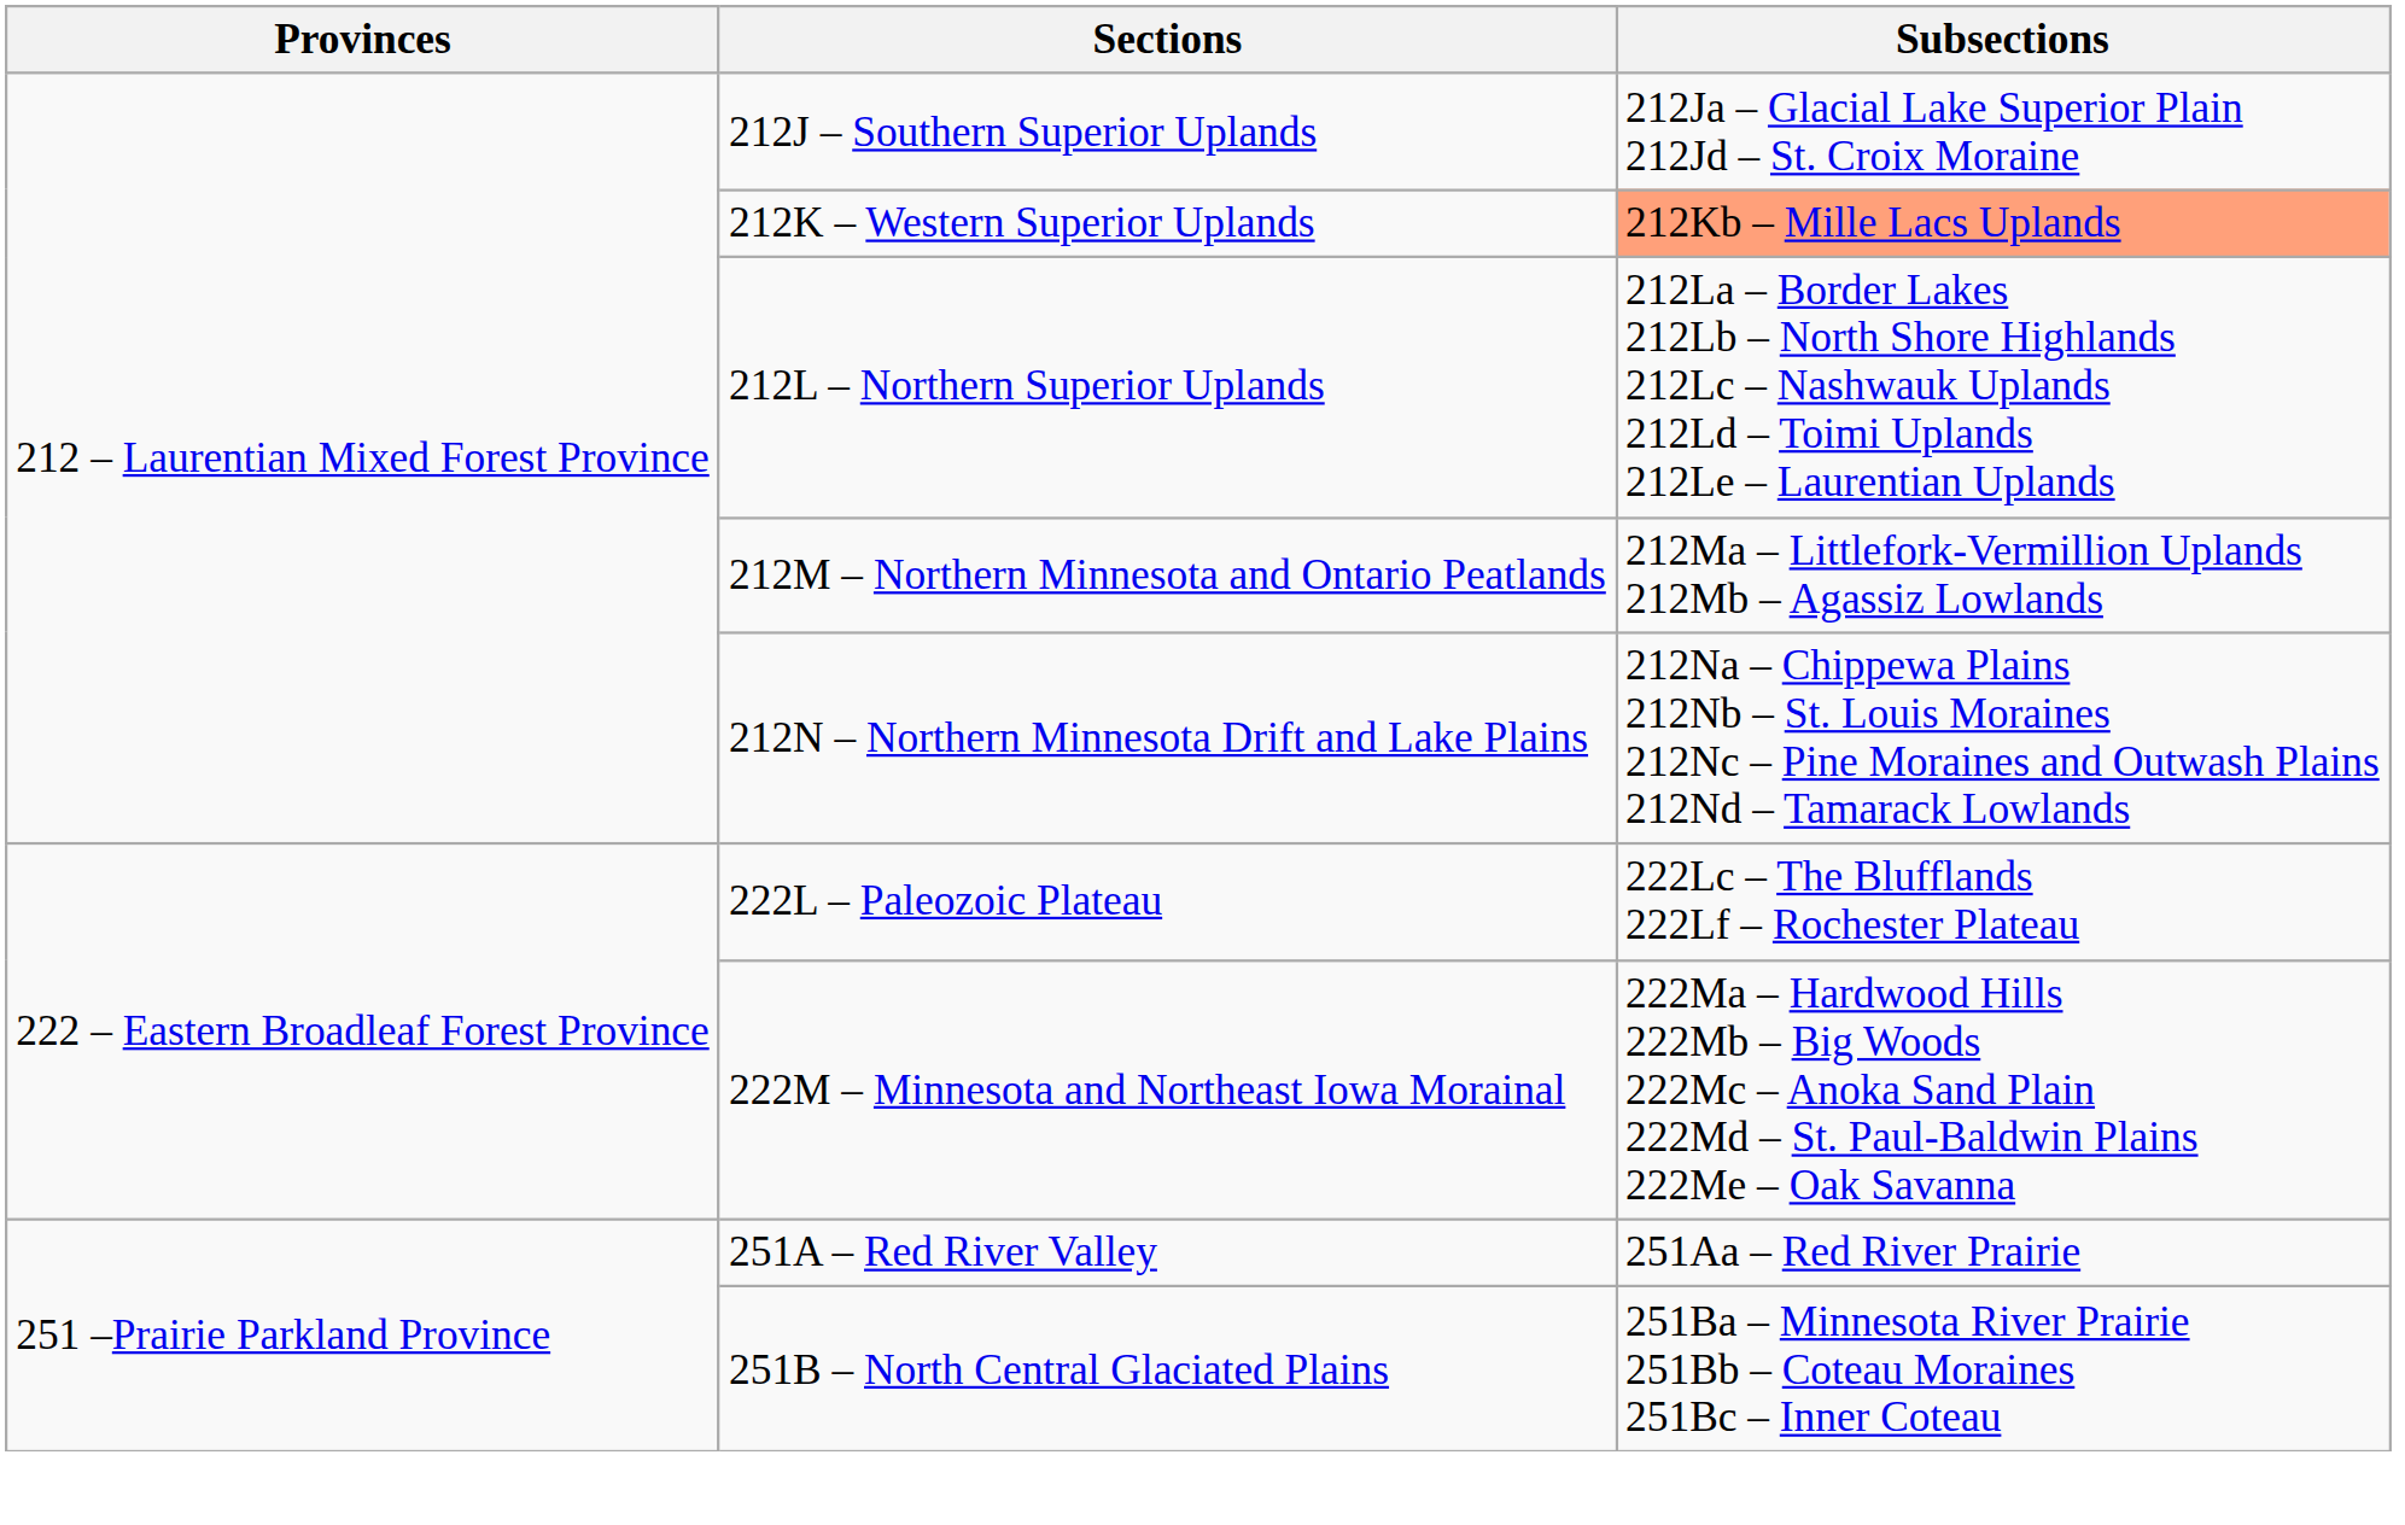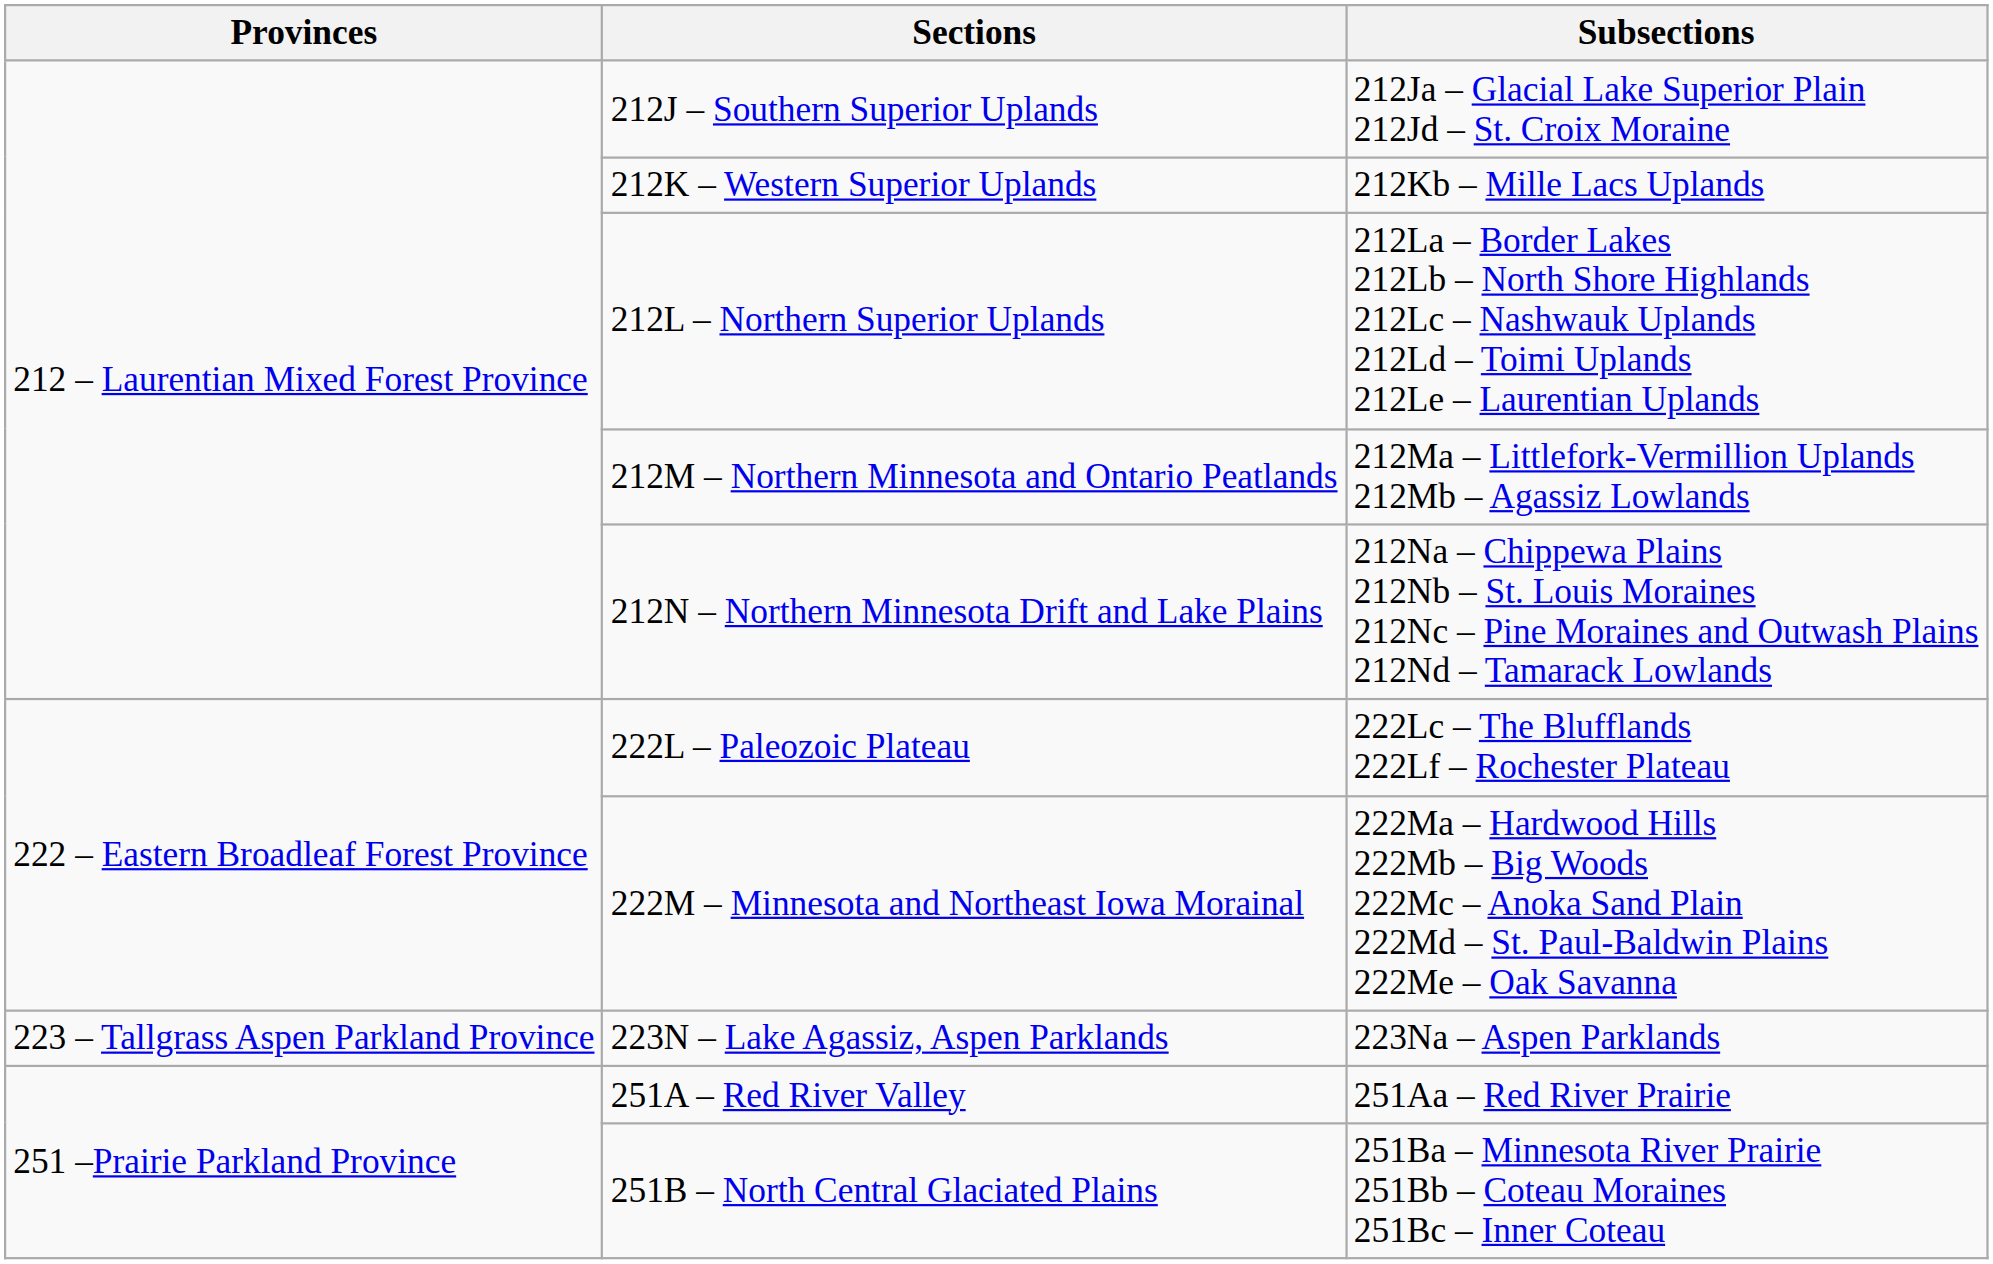212K – Western Superior Uplands | Subsections: lightsalmon background -> no background
+ row: 223 – Tallgrass Aspen Parkland Province | 223N – Lake Agassiz, Aspen Parklands | 223Na – Aspen Parklands
